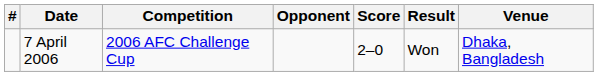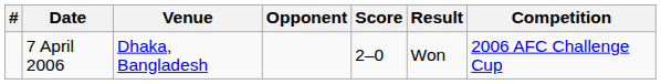columns swapped: Venue <-> Competition
